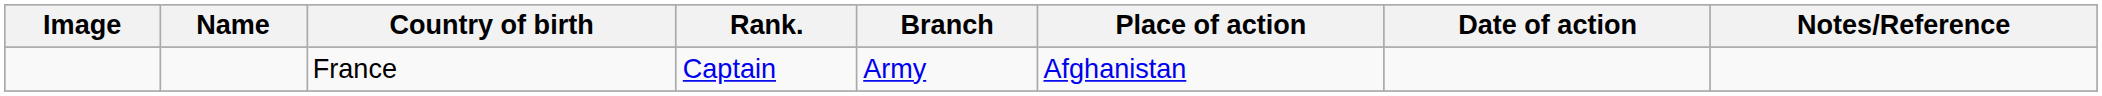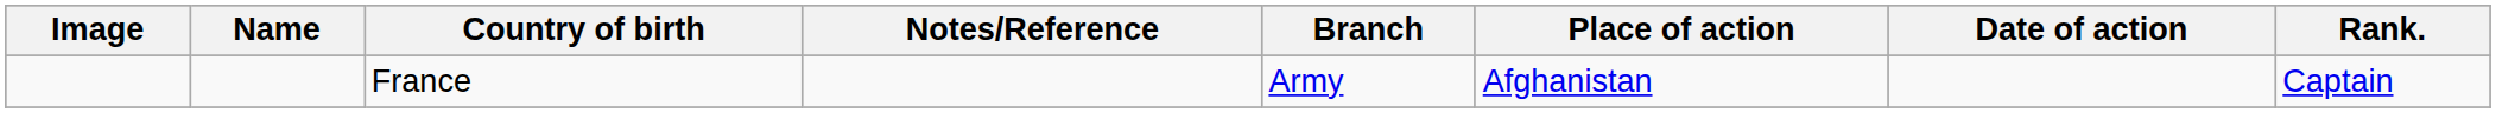columns swapped: Rank. <-> Notes/Reference
